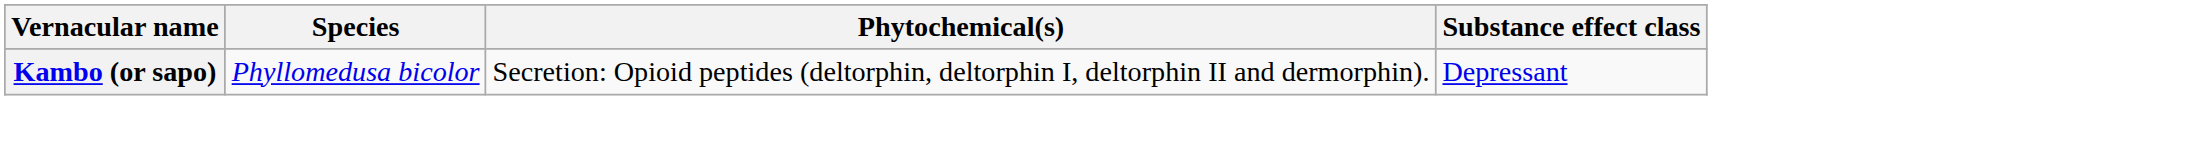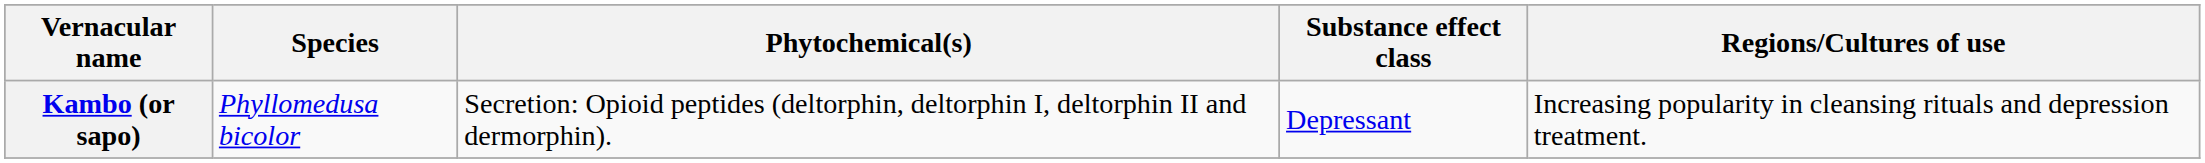+ column: Regions/Cultures of use | Increasing popularity in cleansing rituals and depression treatment.
